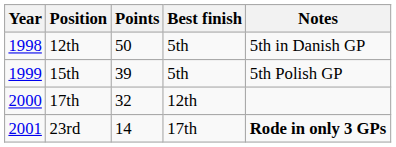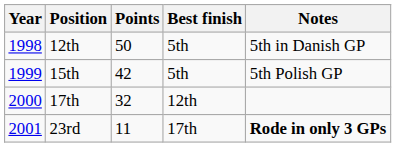15th | Points: 39 -> 42
23rd | Points: 14 -> 11
